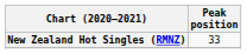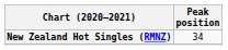New Zealand Hot Singles (RMNZ) | Peak position: 33 -> 34
